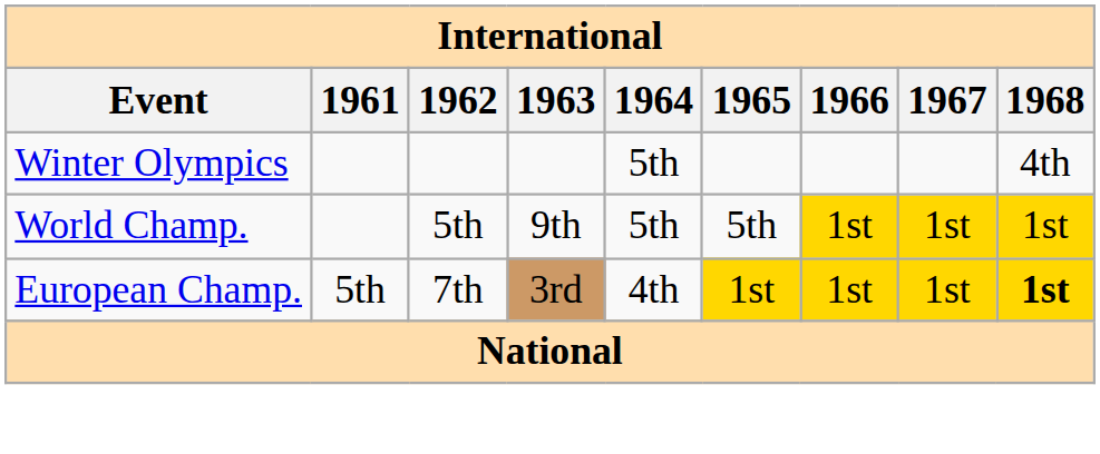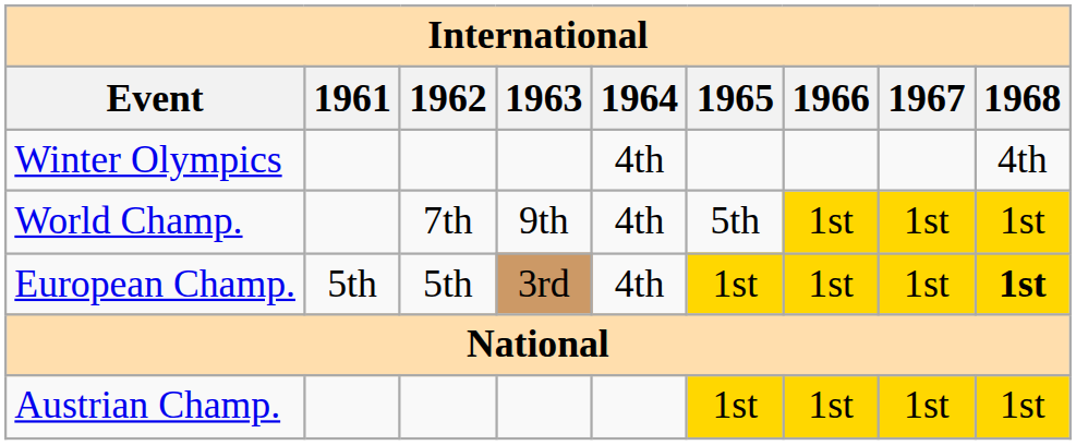Winter Olympics | 1964: 5th -> 4th
World Champ. | 1962: 5th -> 7th
World Champ. | 1964: 5th -> 4th
European Champ. | 1962: 7th -> 5th
+ row: Austrian Champ. | 1st | 1st | 1st | 1st
